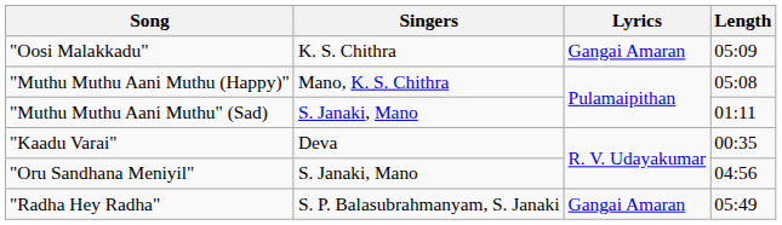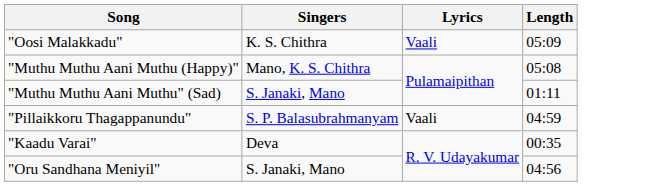"Oosi Malakkadu" | Lyrics: Gangai Amaran -> Vaali
+ row: "Pillaikkoru Thagappanundu" | S. P. Balasubrahmanyam | Vaali | 04:59
- row: "Radha Hey Radha" | S. P. Balasubrahmanyam, S. Janaki | Gangai Amaran | 05:49
